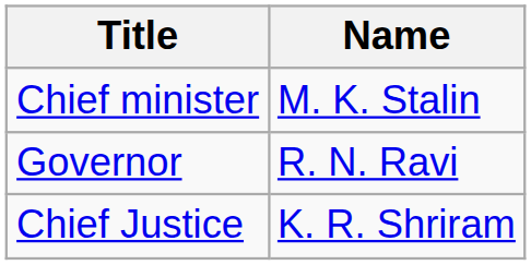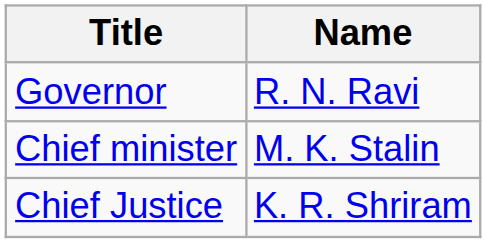rows swapped: Governor <-> Chief minister
